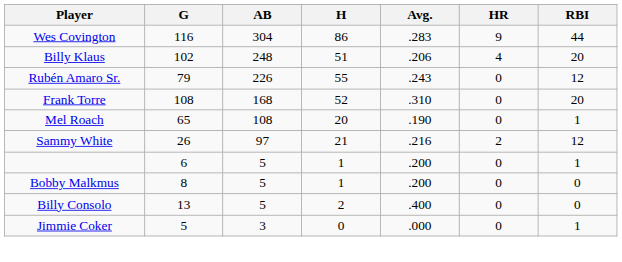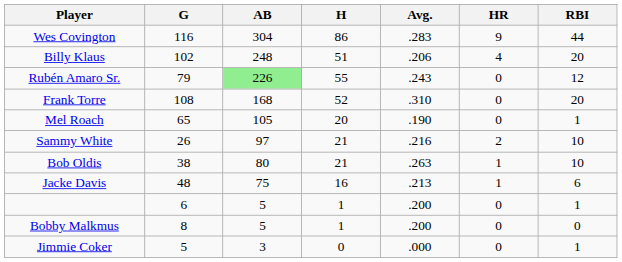Rubén Amaro Sr. | AB: no background -> lightgreen background
Mel Roach | AB: 108 -> 105
Sammy White | RBI: 12 -> 10
+ row: Bob Oldis | 38 | 80 | 21 | .263 | 1 | 10
+ row: Jacke Davis | 48 | 75 | 16 | .213 | 1 | 6
- row: Billy Consolo | 13 | 5 | 2 | .400 | 0 | 0
